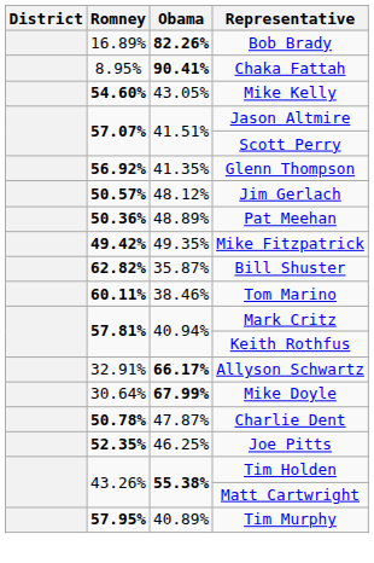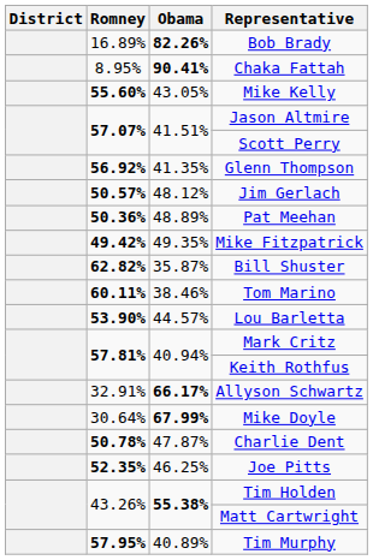Mike Kelly | Romney: 54.60% -> 55.60%
+ row: 53.90% | 44.57% | Lou Barletta
